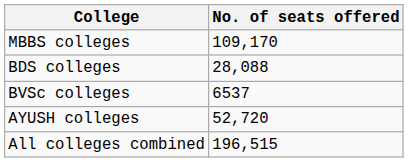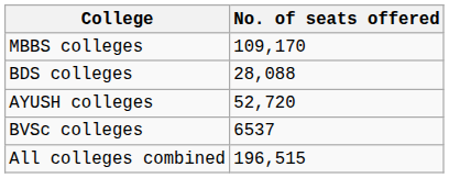rows swapped: AYUSH colleges <-> BVSc colleges
